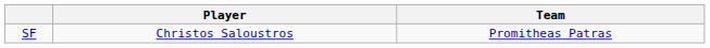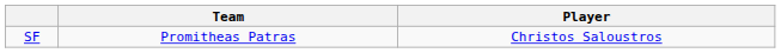columns swapped: Player <-> Team
